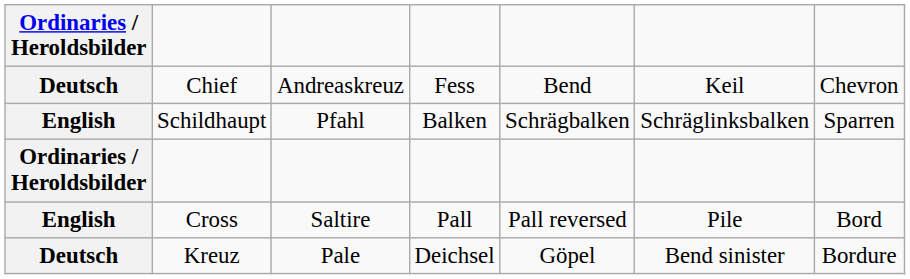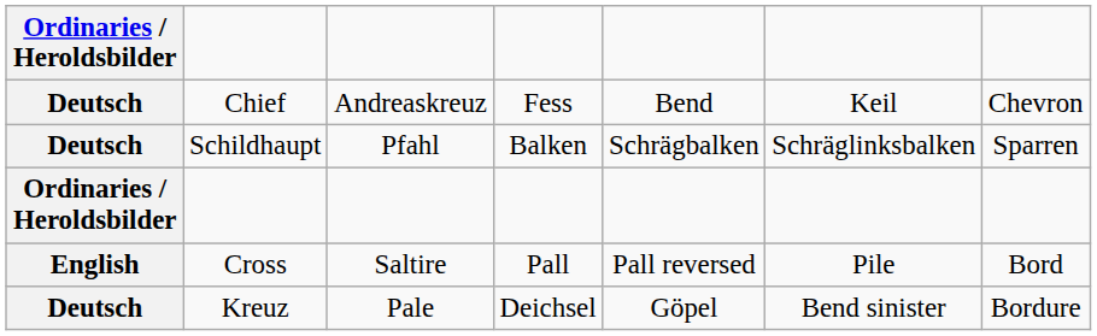Schildhaupt | Ordinaries / Heroldsbilder: English -> Deutsch
